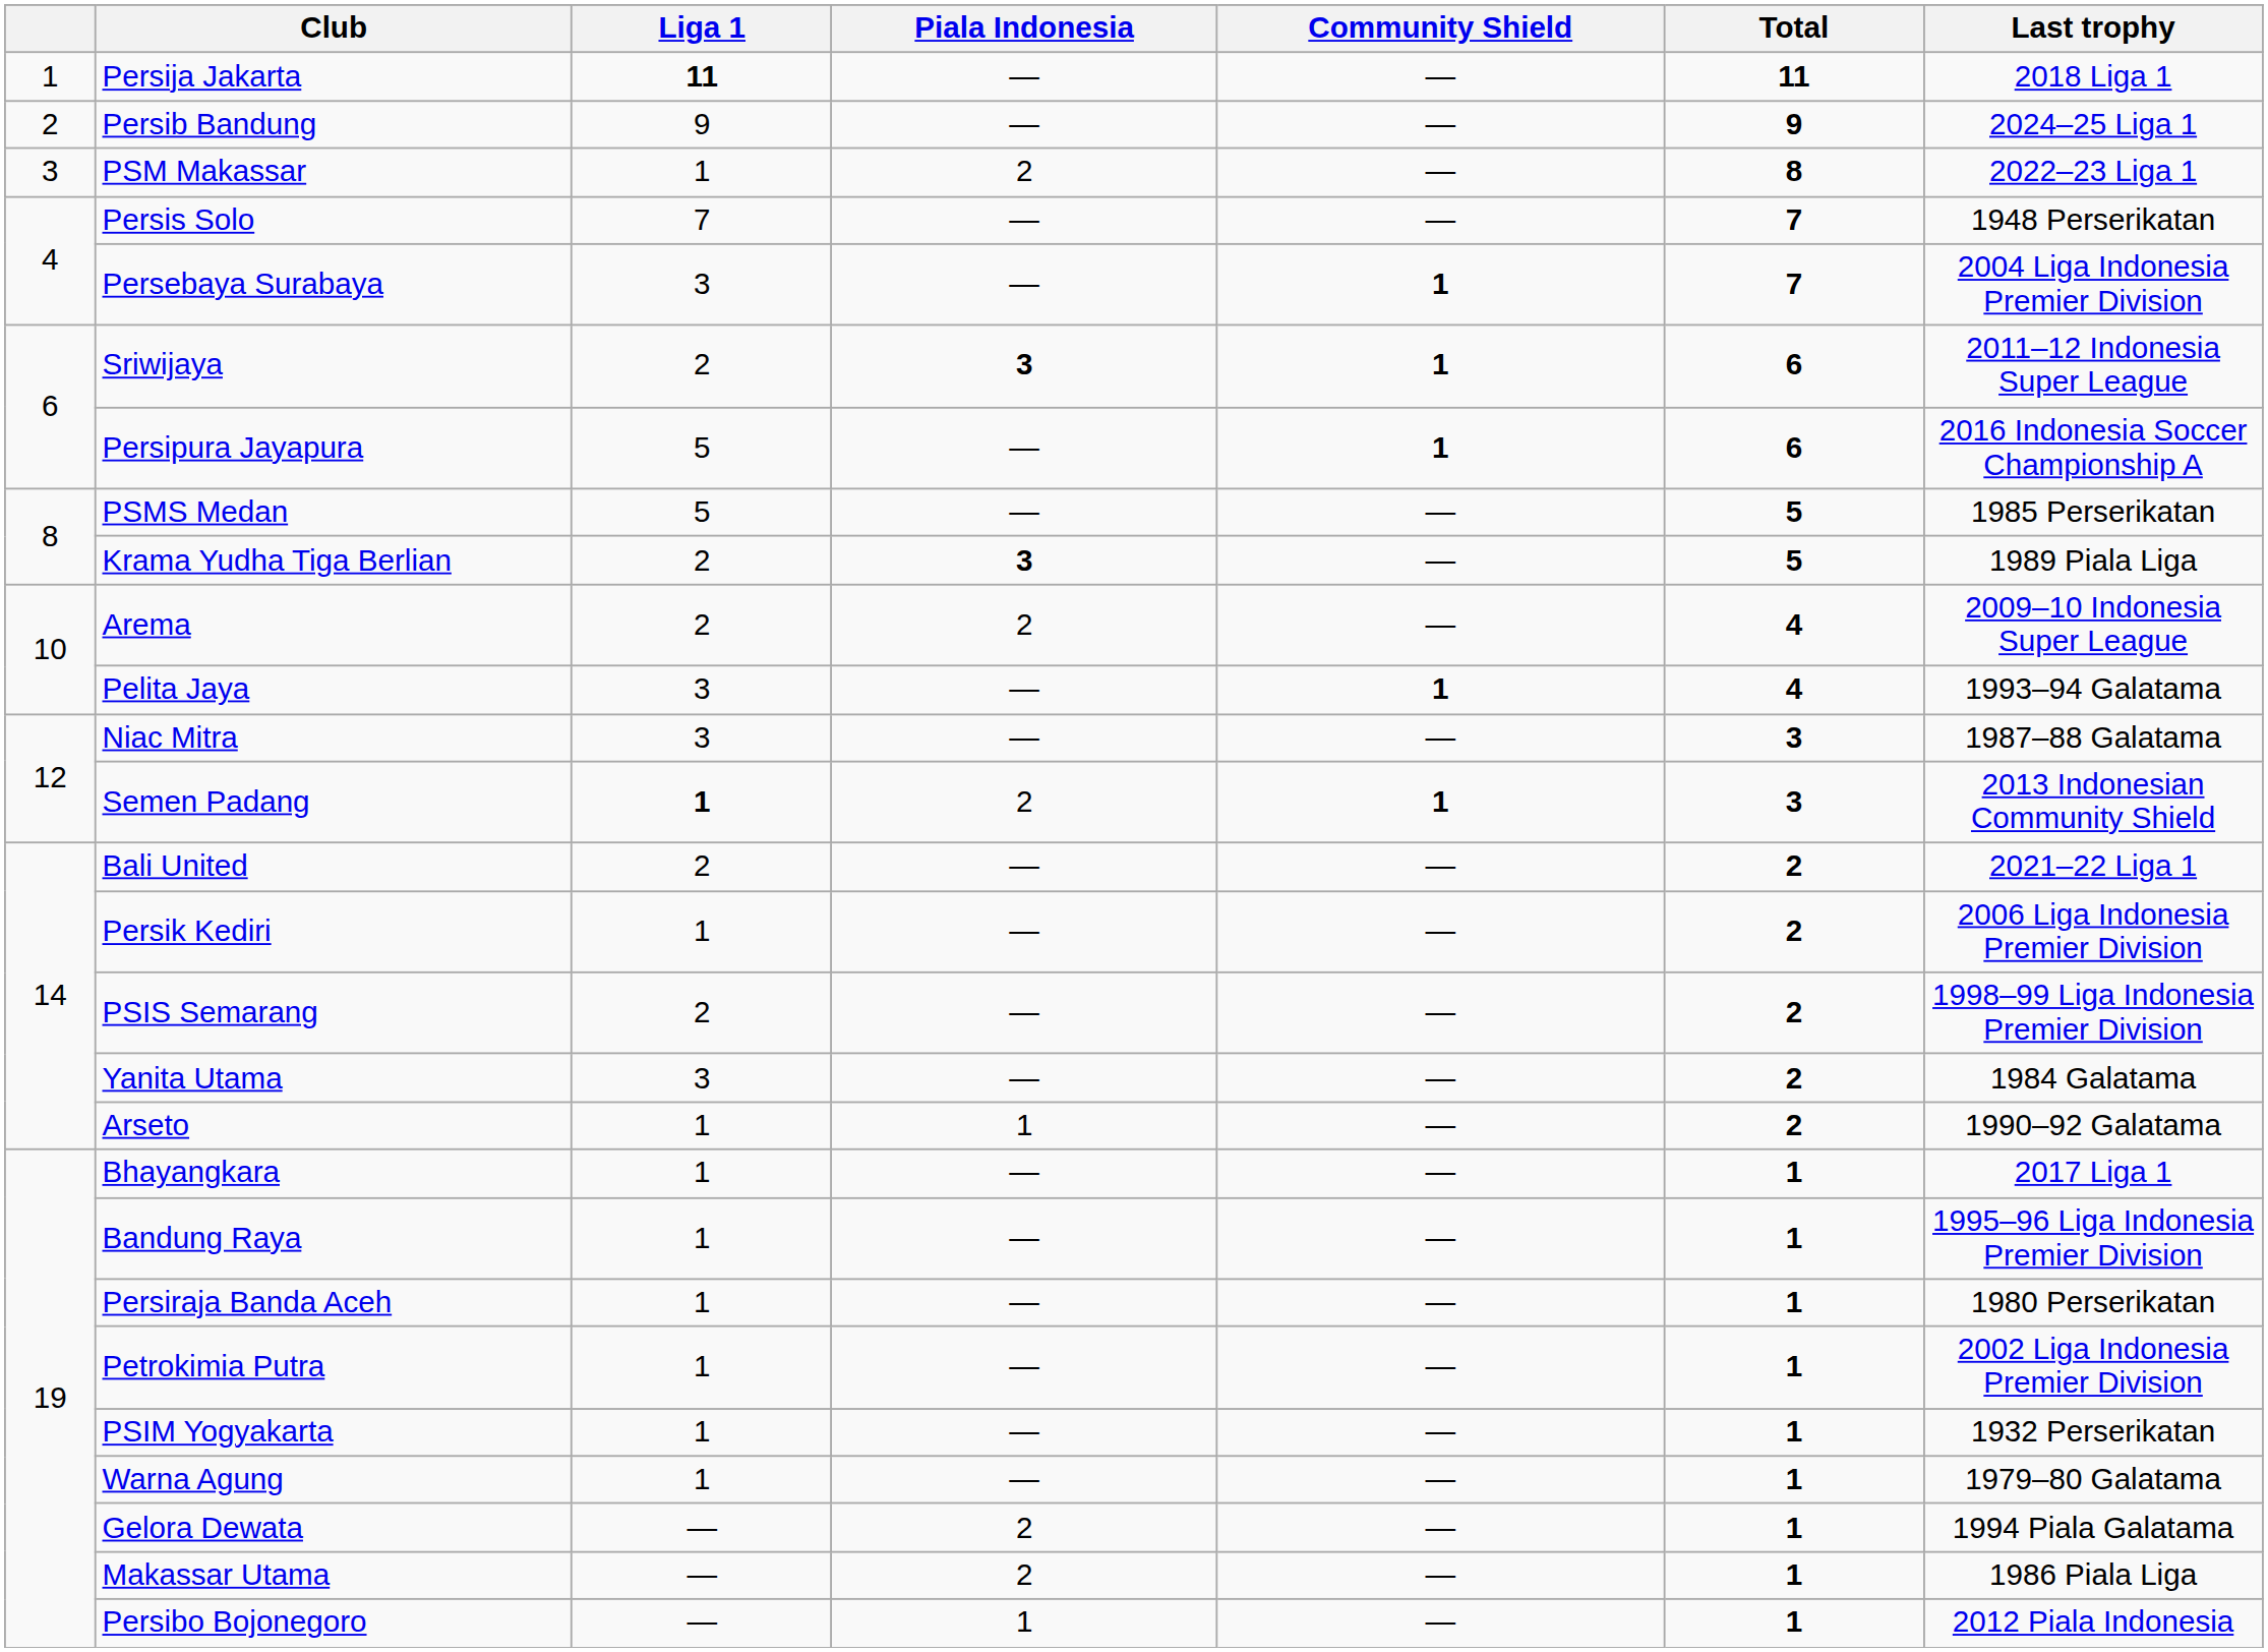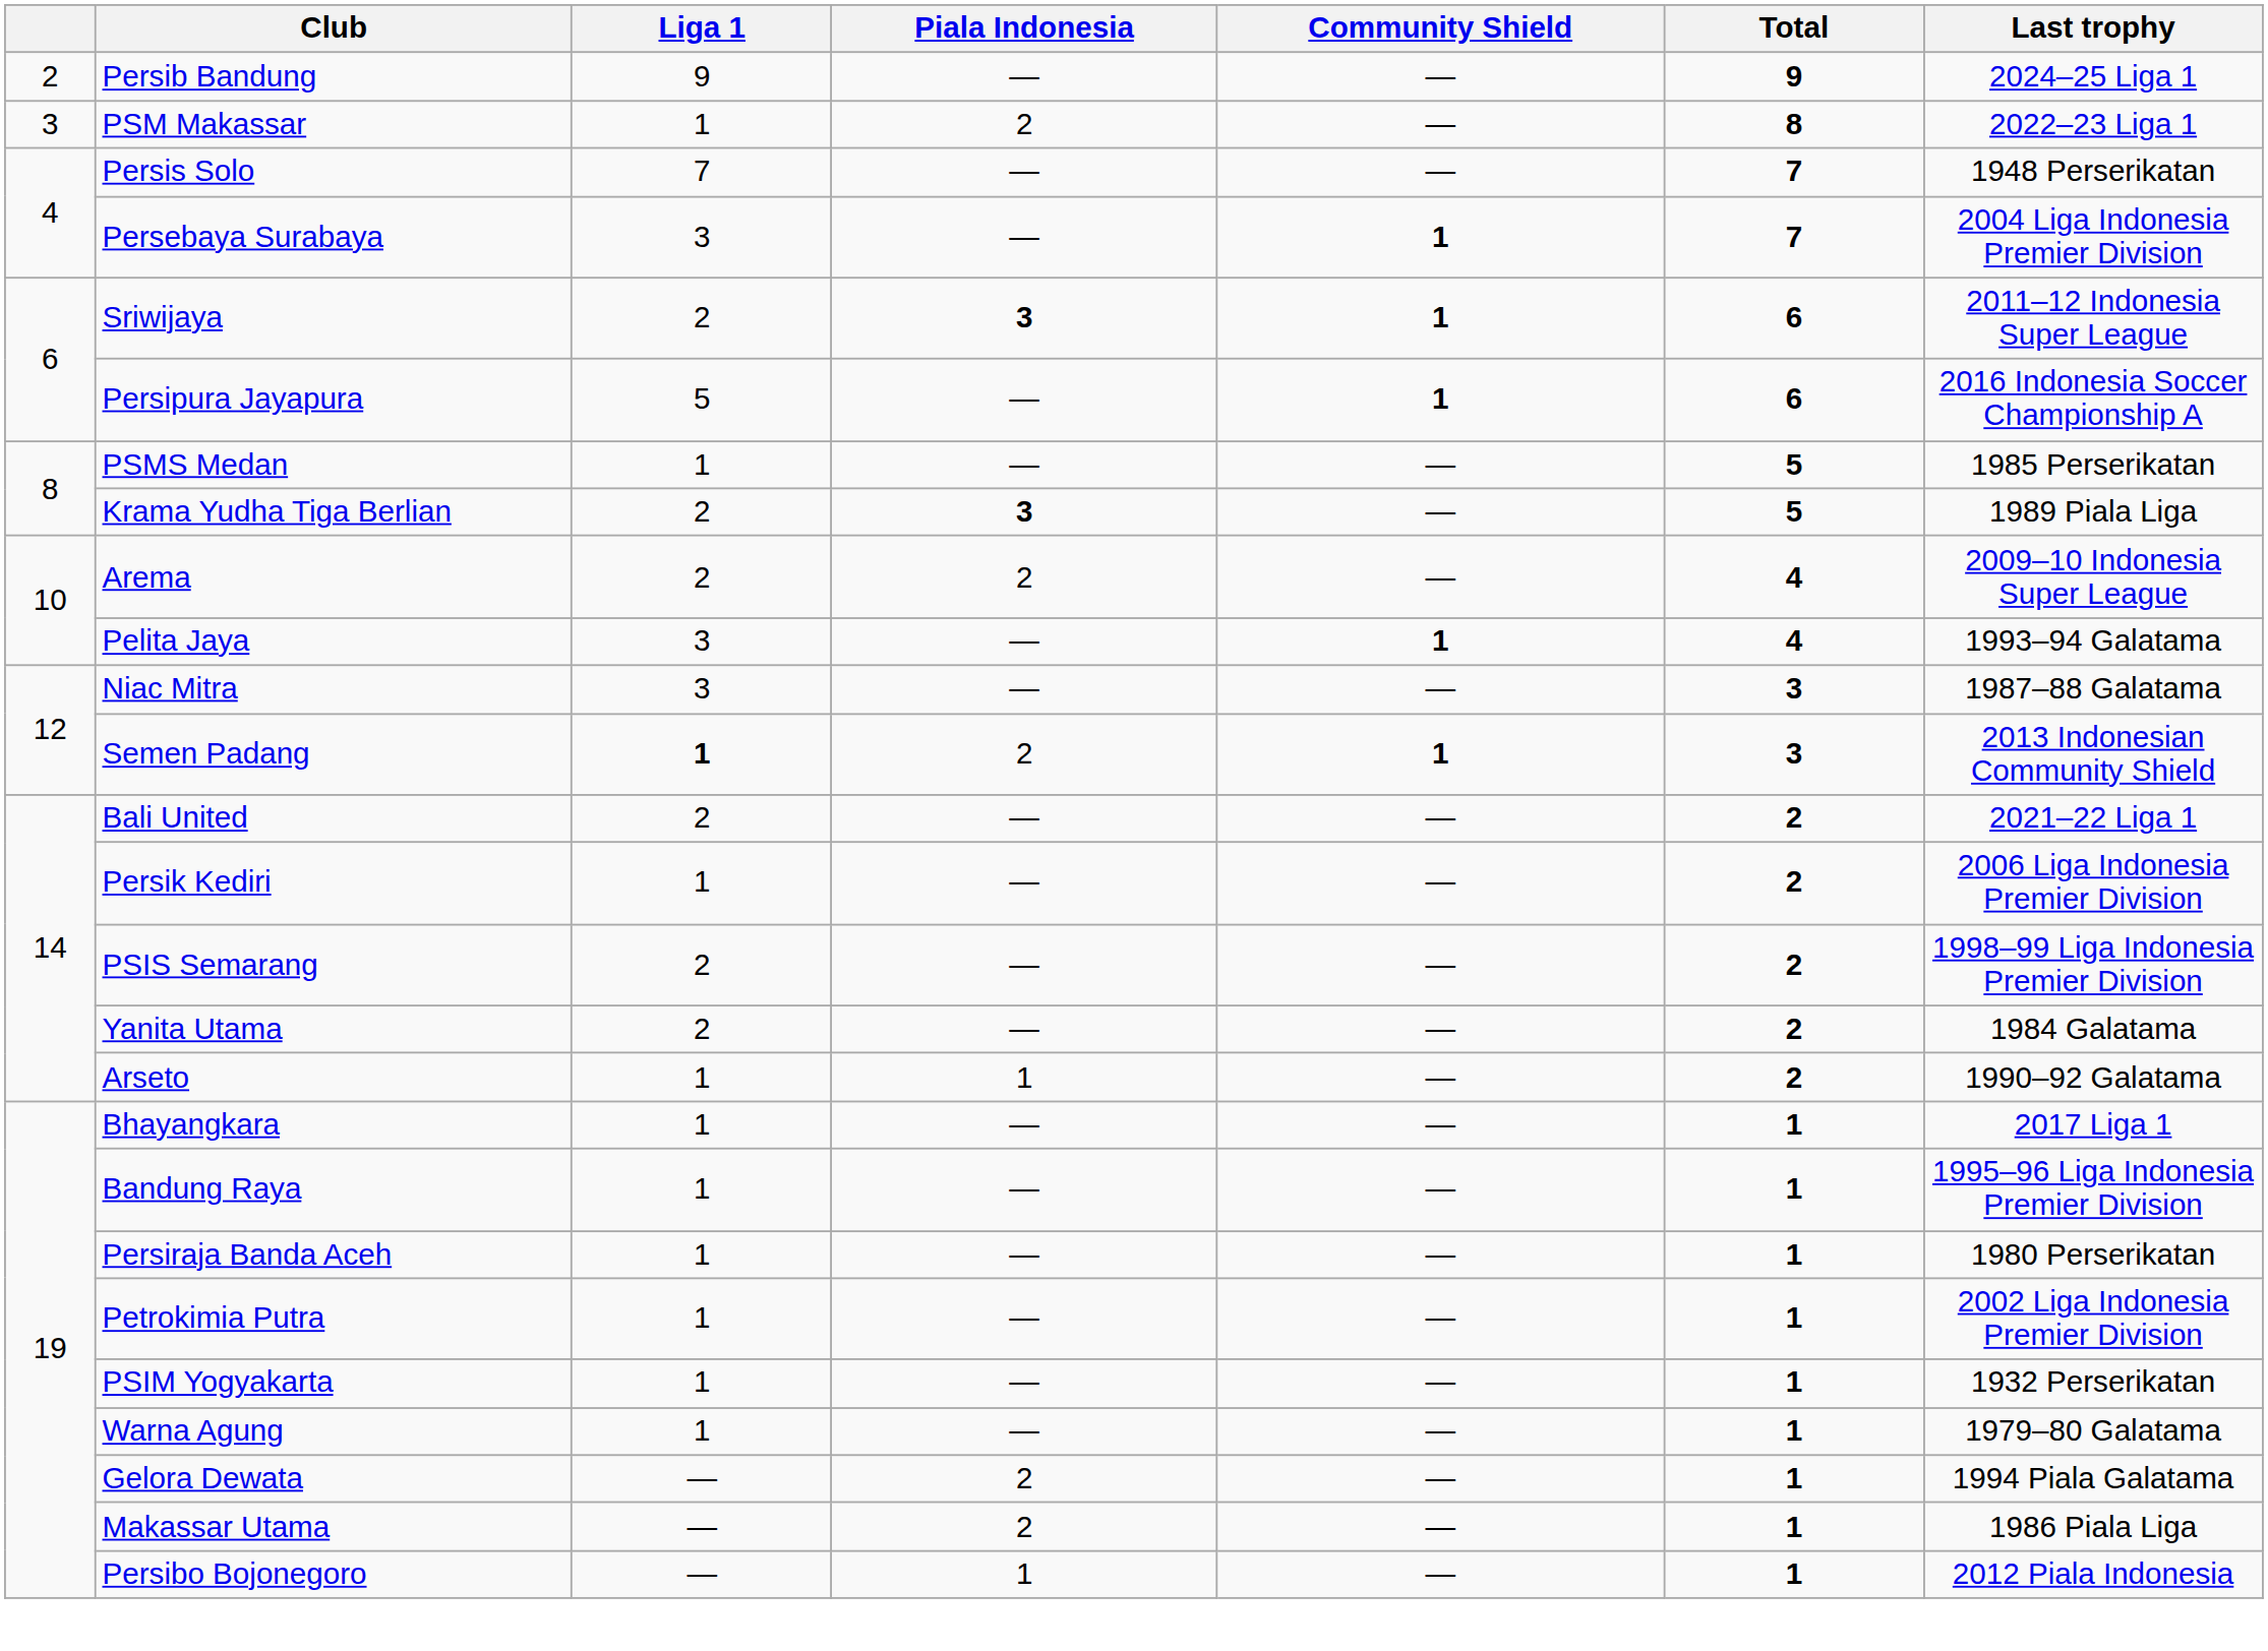- row: 1 | Persija Jakarta | 11 | — | — | 11 | 2018 Liga 1
PSMS Medan | Liga 1: 5 -> 1
Yanita Utama | Liga 1: 3 -> 2
